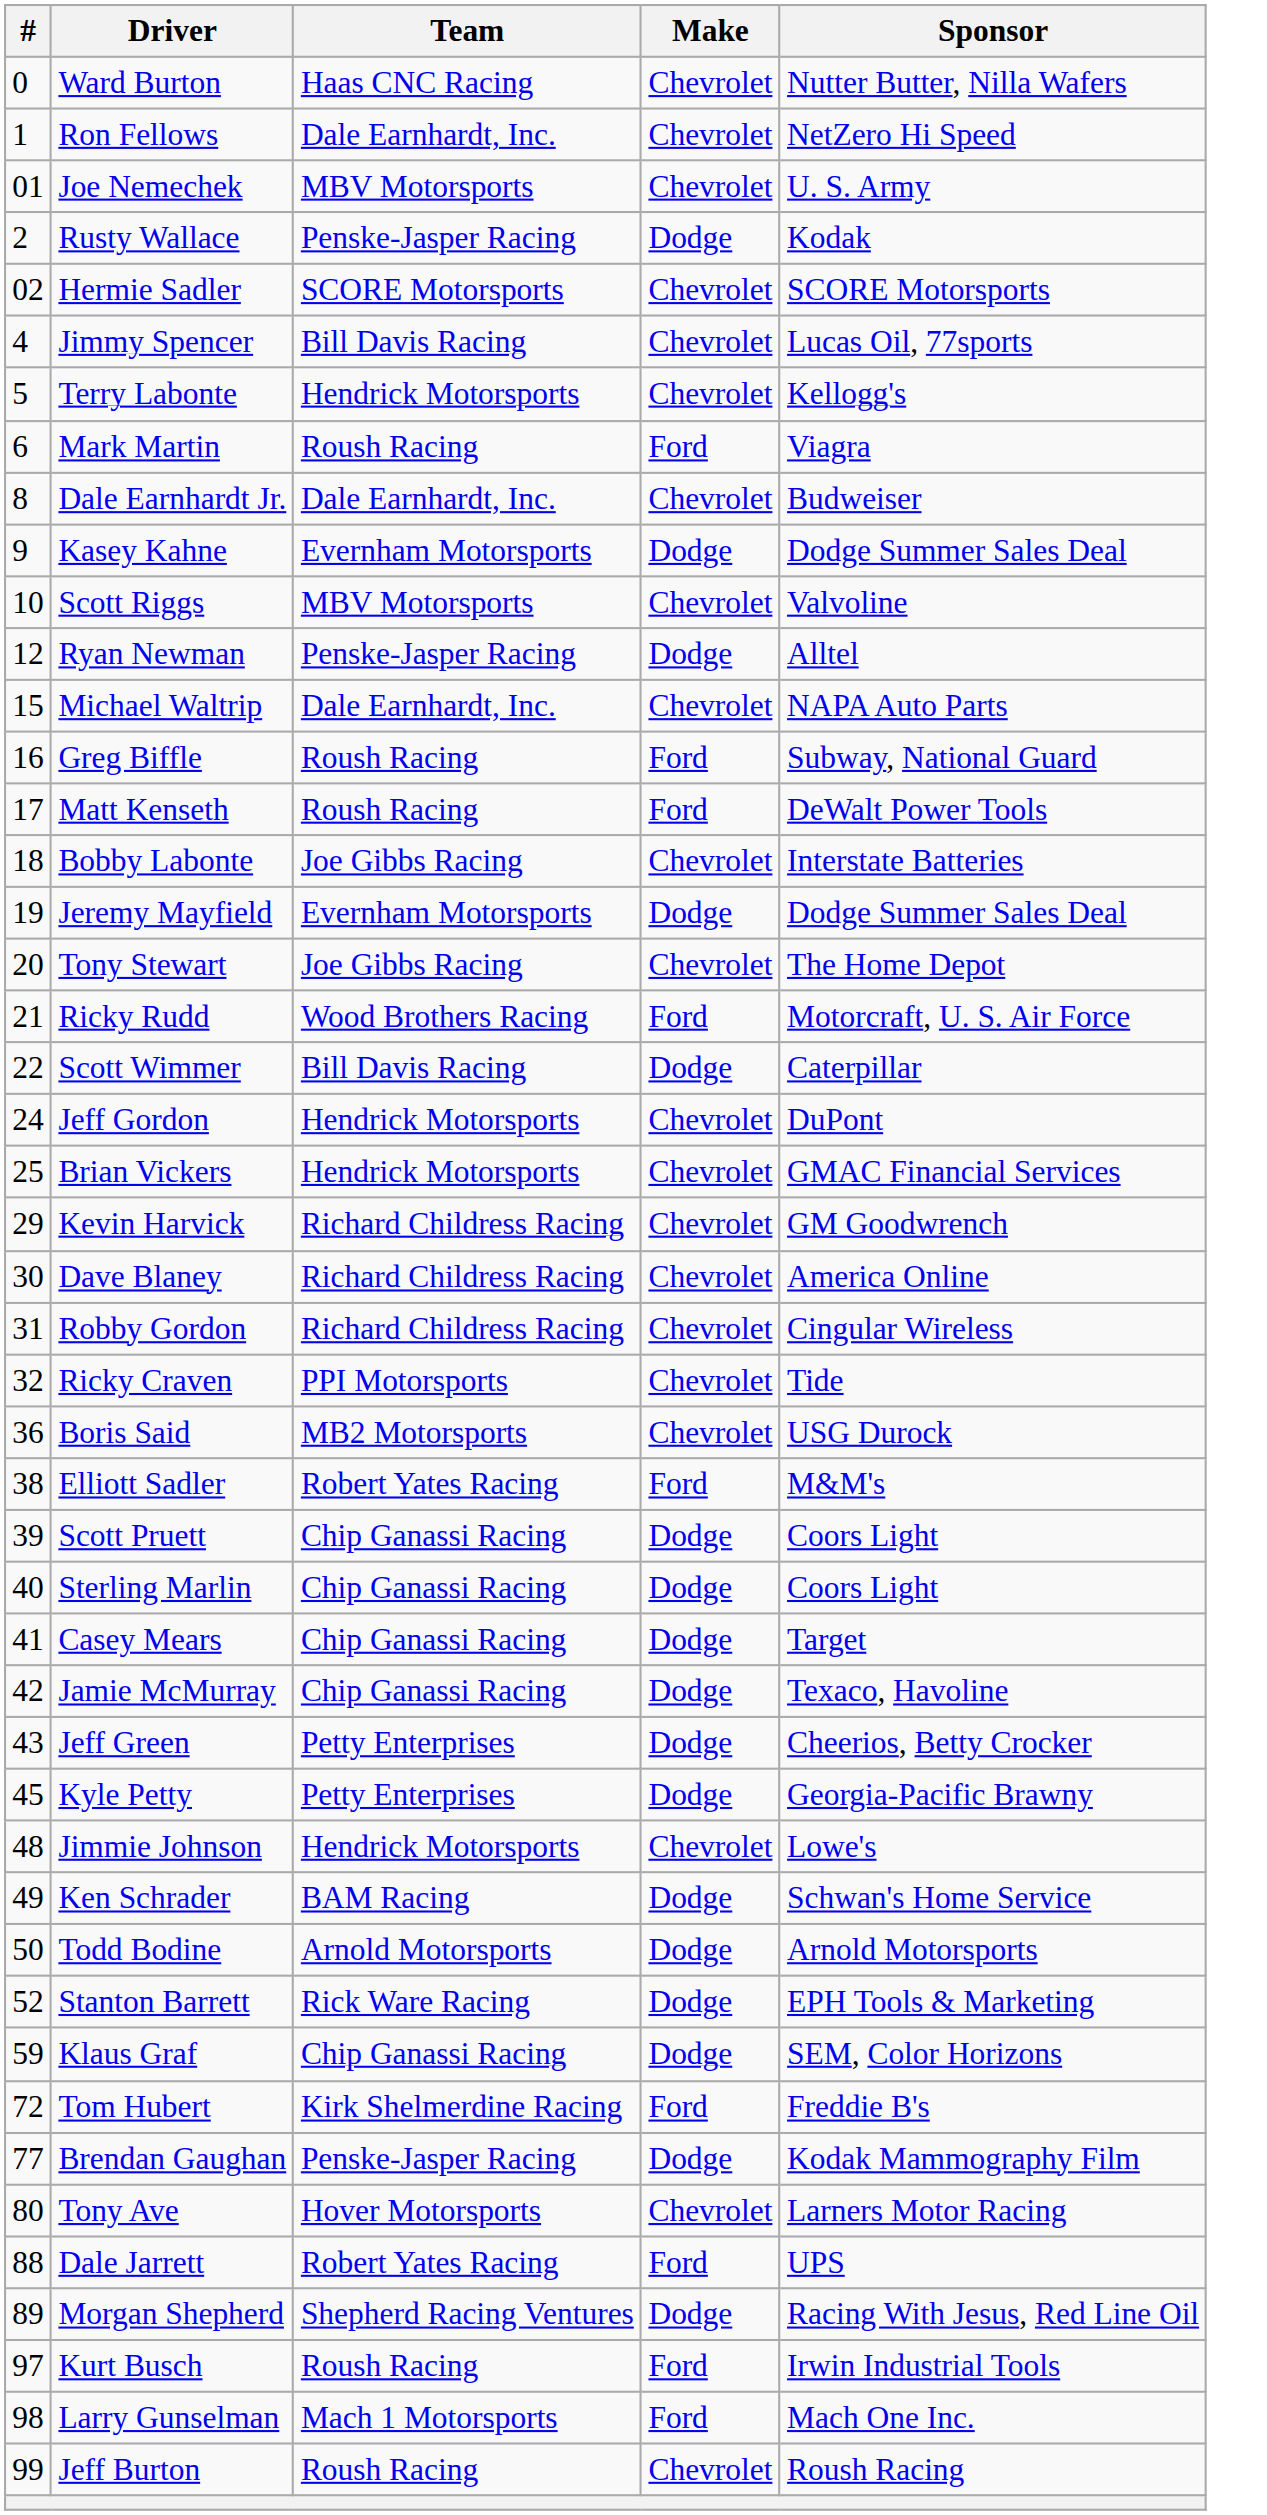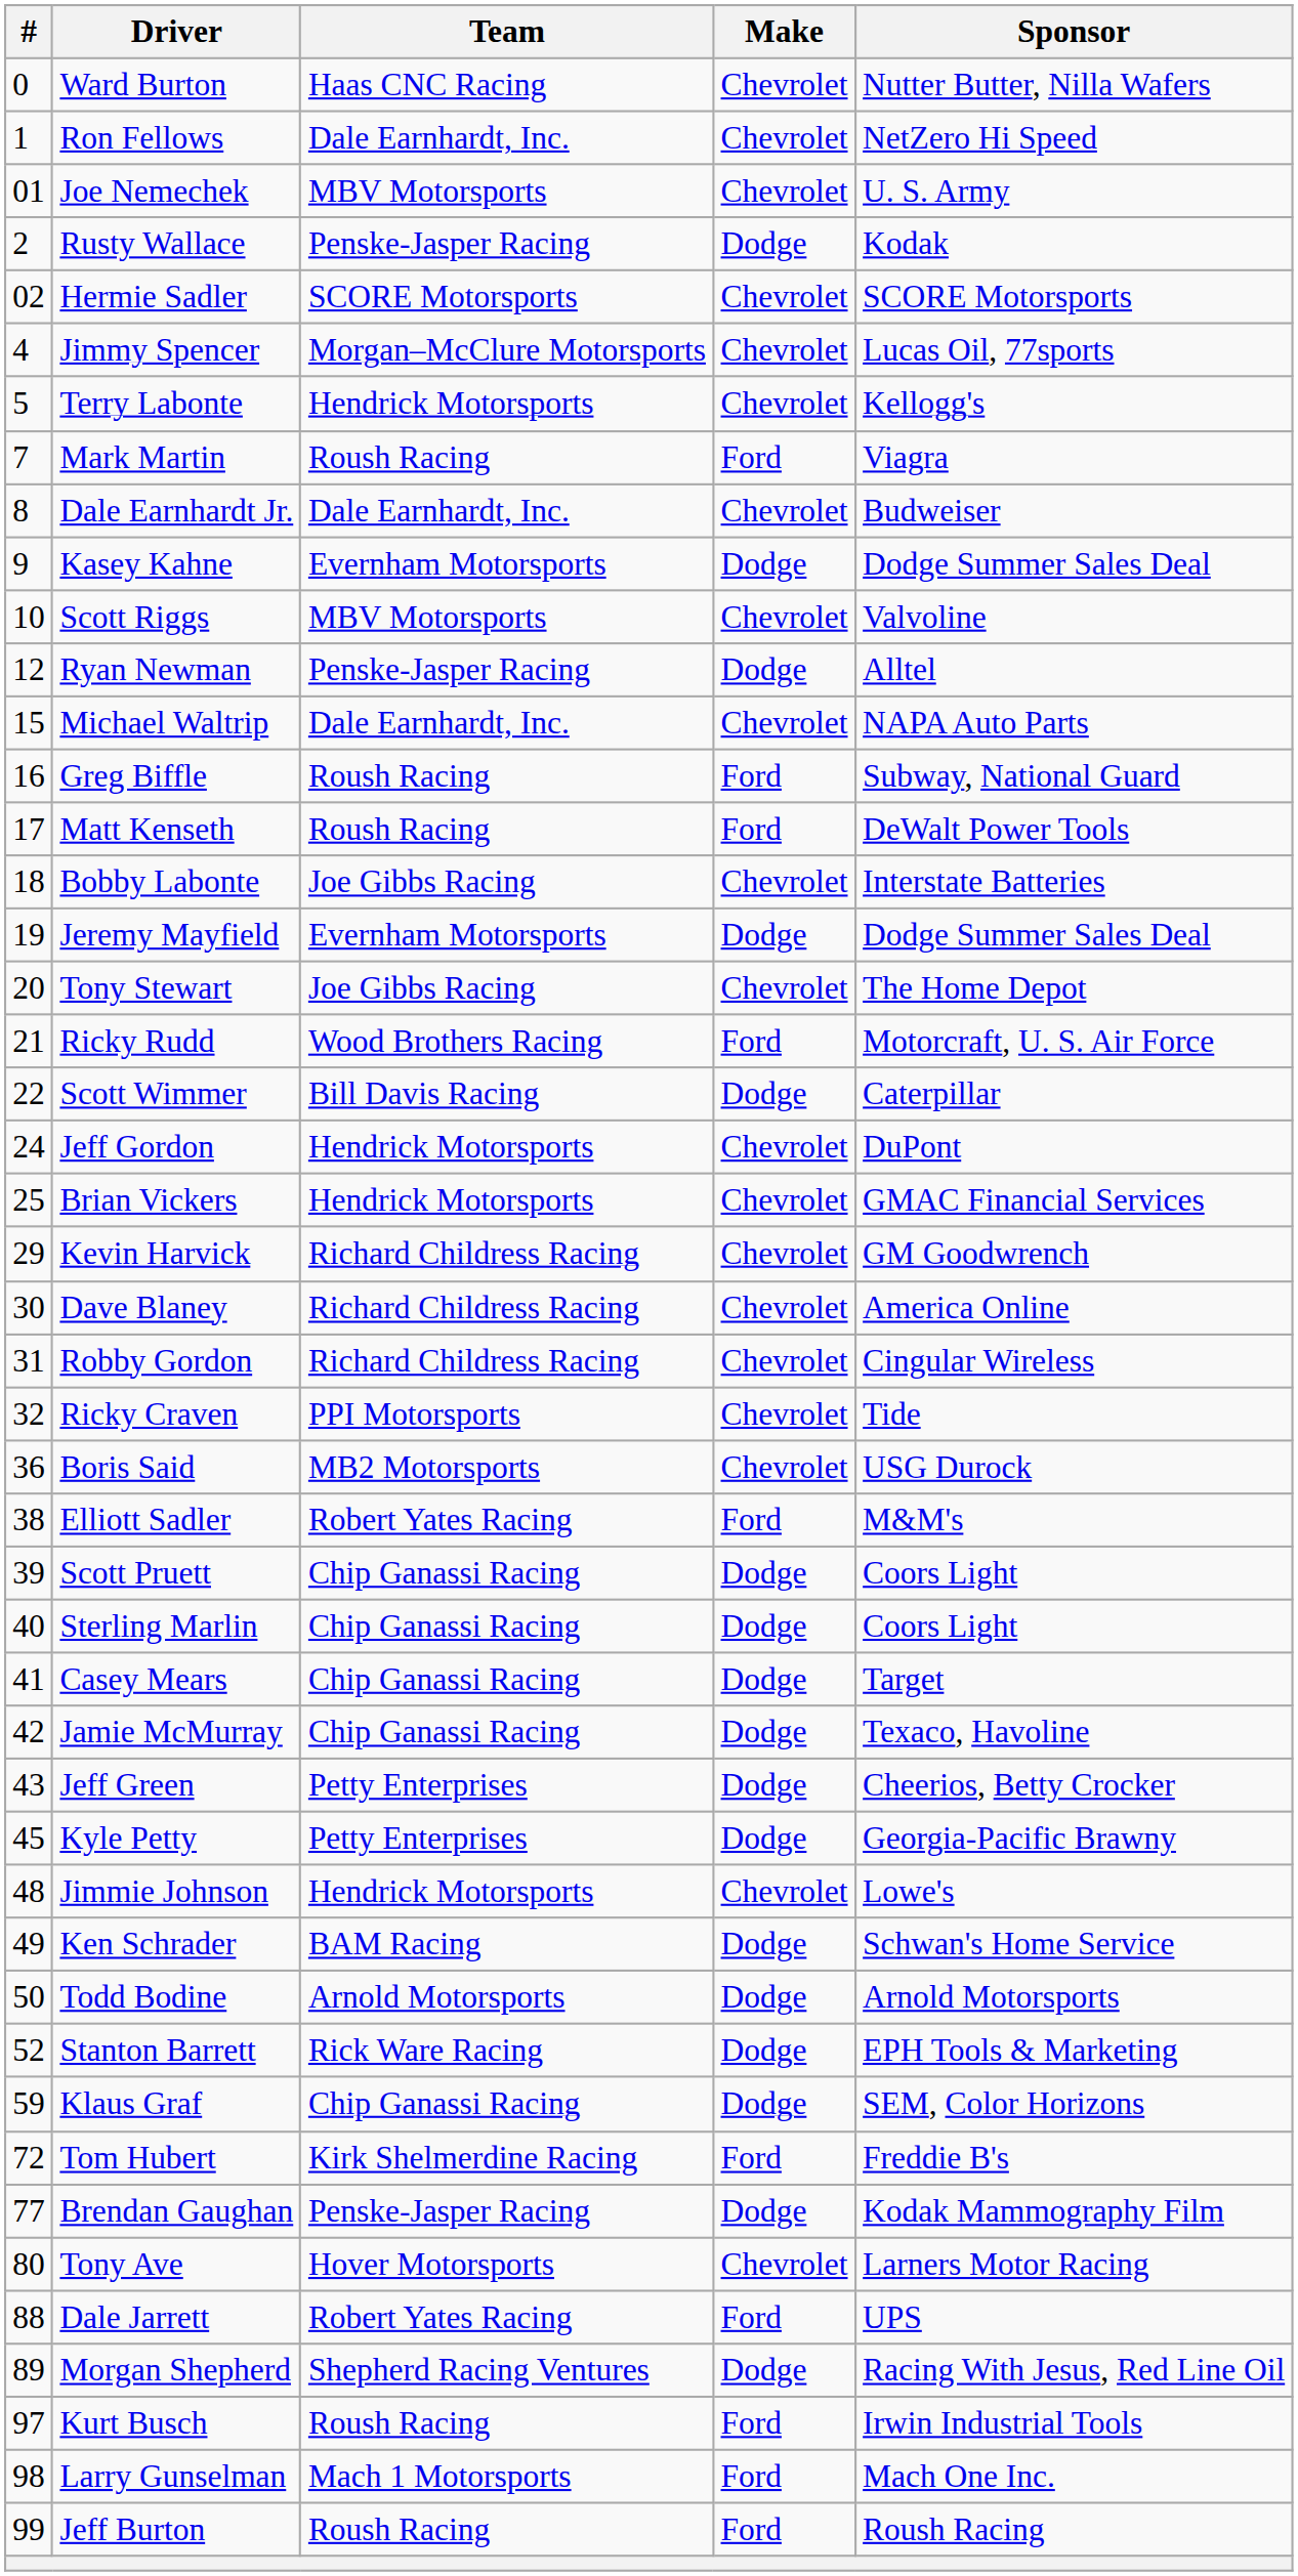Jimmy Spencer | Team: Bill Davis Racing -> Morgan–McClure Motorsports
Mark Martin | #: 6 -> 7
Jeff Burton | Make: Chevrolet -> Ford
